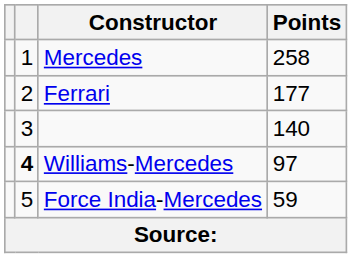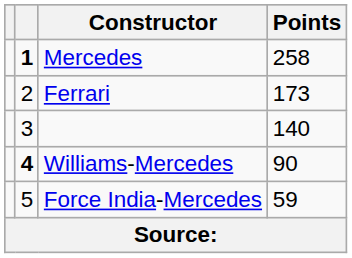Mercedes | column 2: normal -> bold
Ferrari | Points: 177 -> 173
Williams-Mercedes | Points: 97 -> 90
